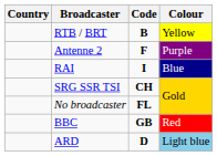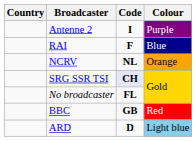- row: RTB / BRT | B | Yellow
Antenne 2 | Code: F -> I
RAI | Code: I -> F
+ row: NCRV | NL | Orange
SRG SSR TSI | Code: no background -> lavender background
